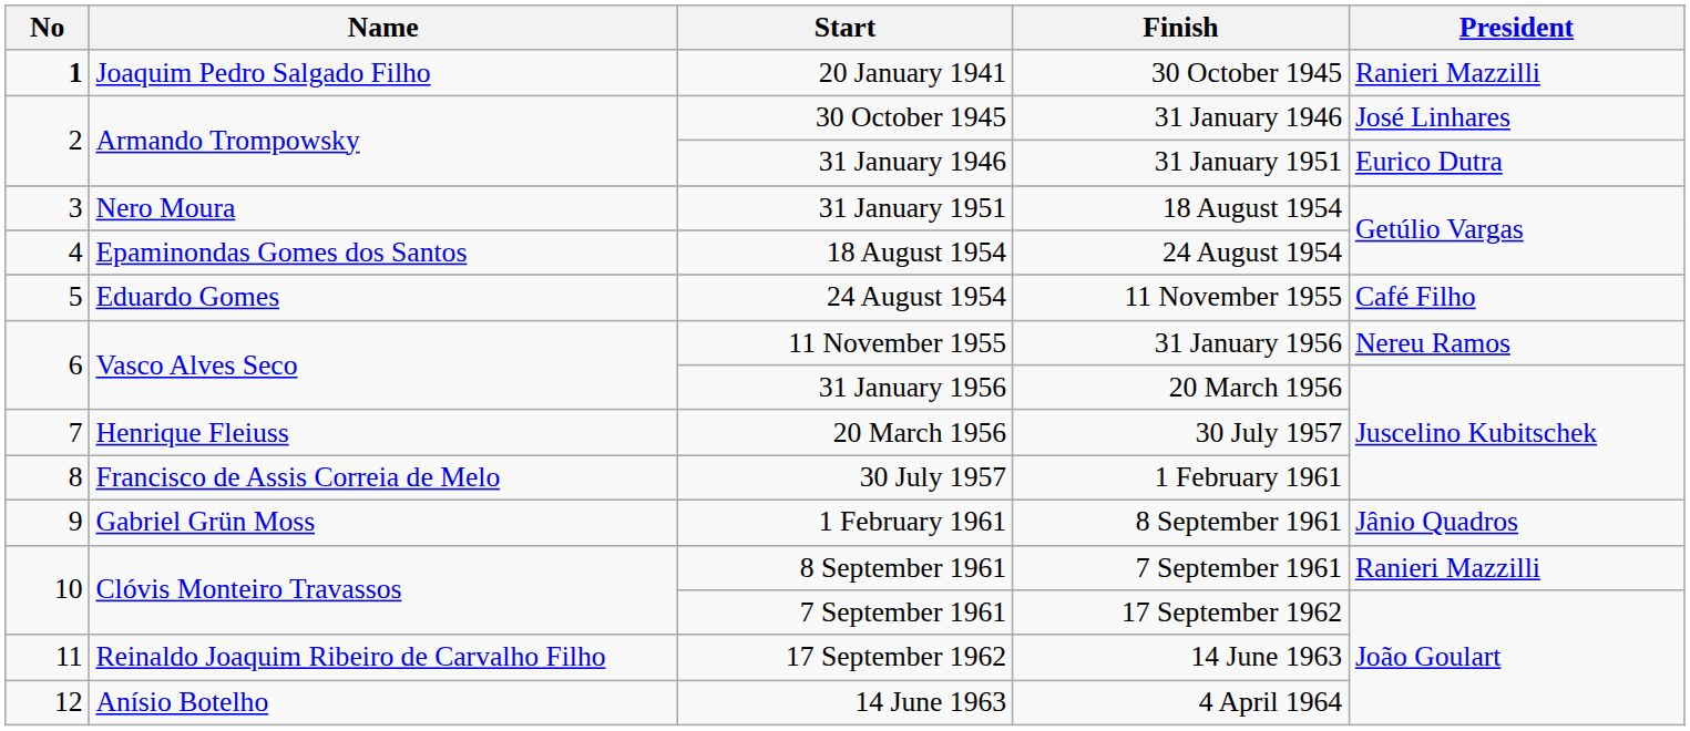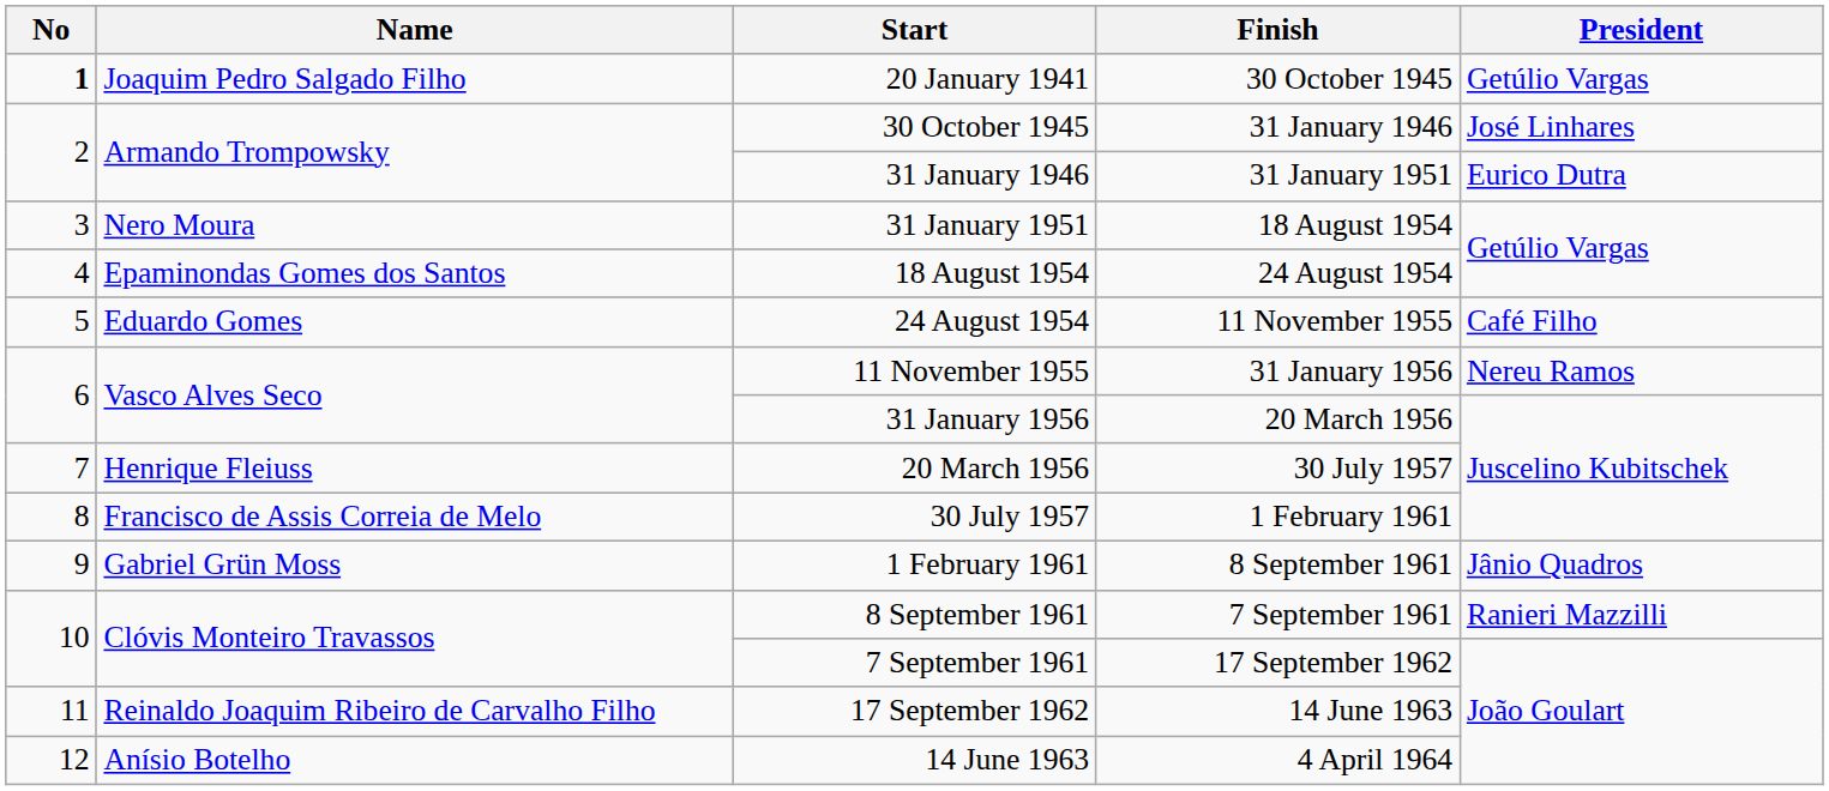20 January 1941 | President: Ranieri Mazzilli -> Getúlio Vargas
